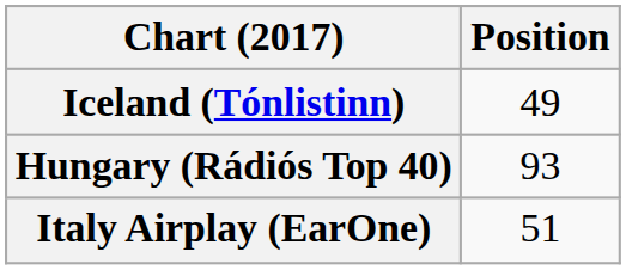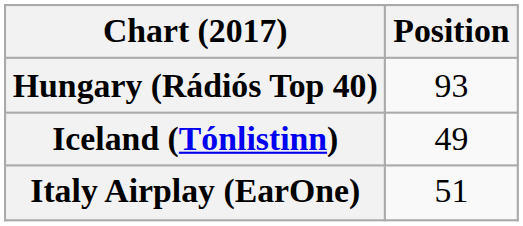rows swapped: Hungary (Rádiós Top 40) <-> Iceland (Tónlistinn)
